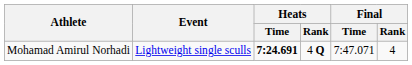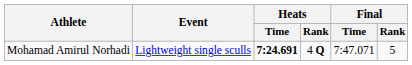Mohamad Amirul Norhadi | Final / Rank: 4 -> 5
